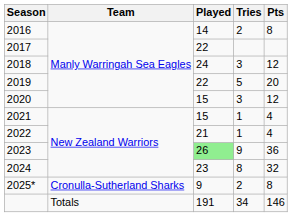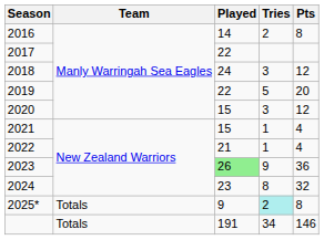2025* | Team: Cronulla-Sutherland Sharks -> Totals
2025* | Tries: no background -> paleturquoise background
